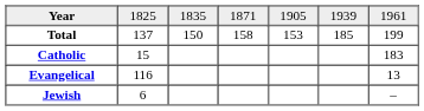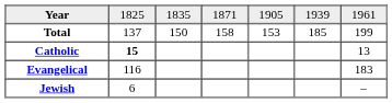Catholic | column 2: normal -> bold
Catholic | column 7: 183 -> 13
Evangelical | column 7: 13 -> 183
